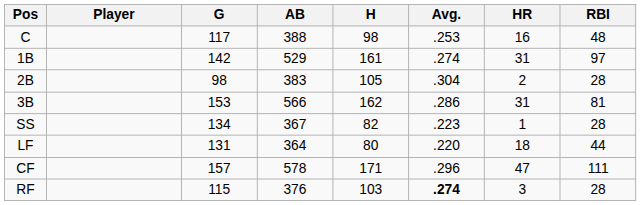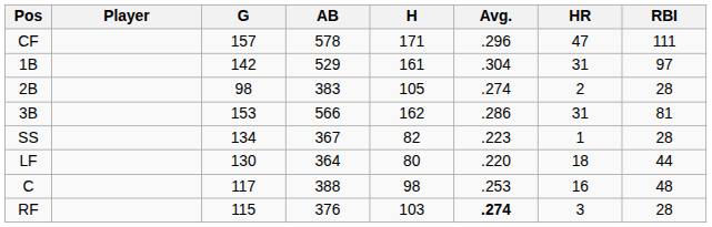rows swapped: C <-> CF
1B | Avg.: .274 -> .304
2B | Avg.: .304 -> .274
LF | G: 131 -> 130
